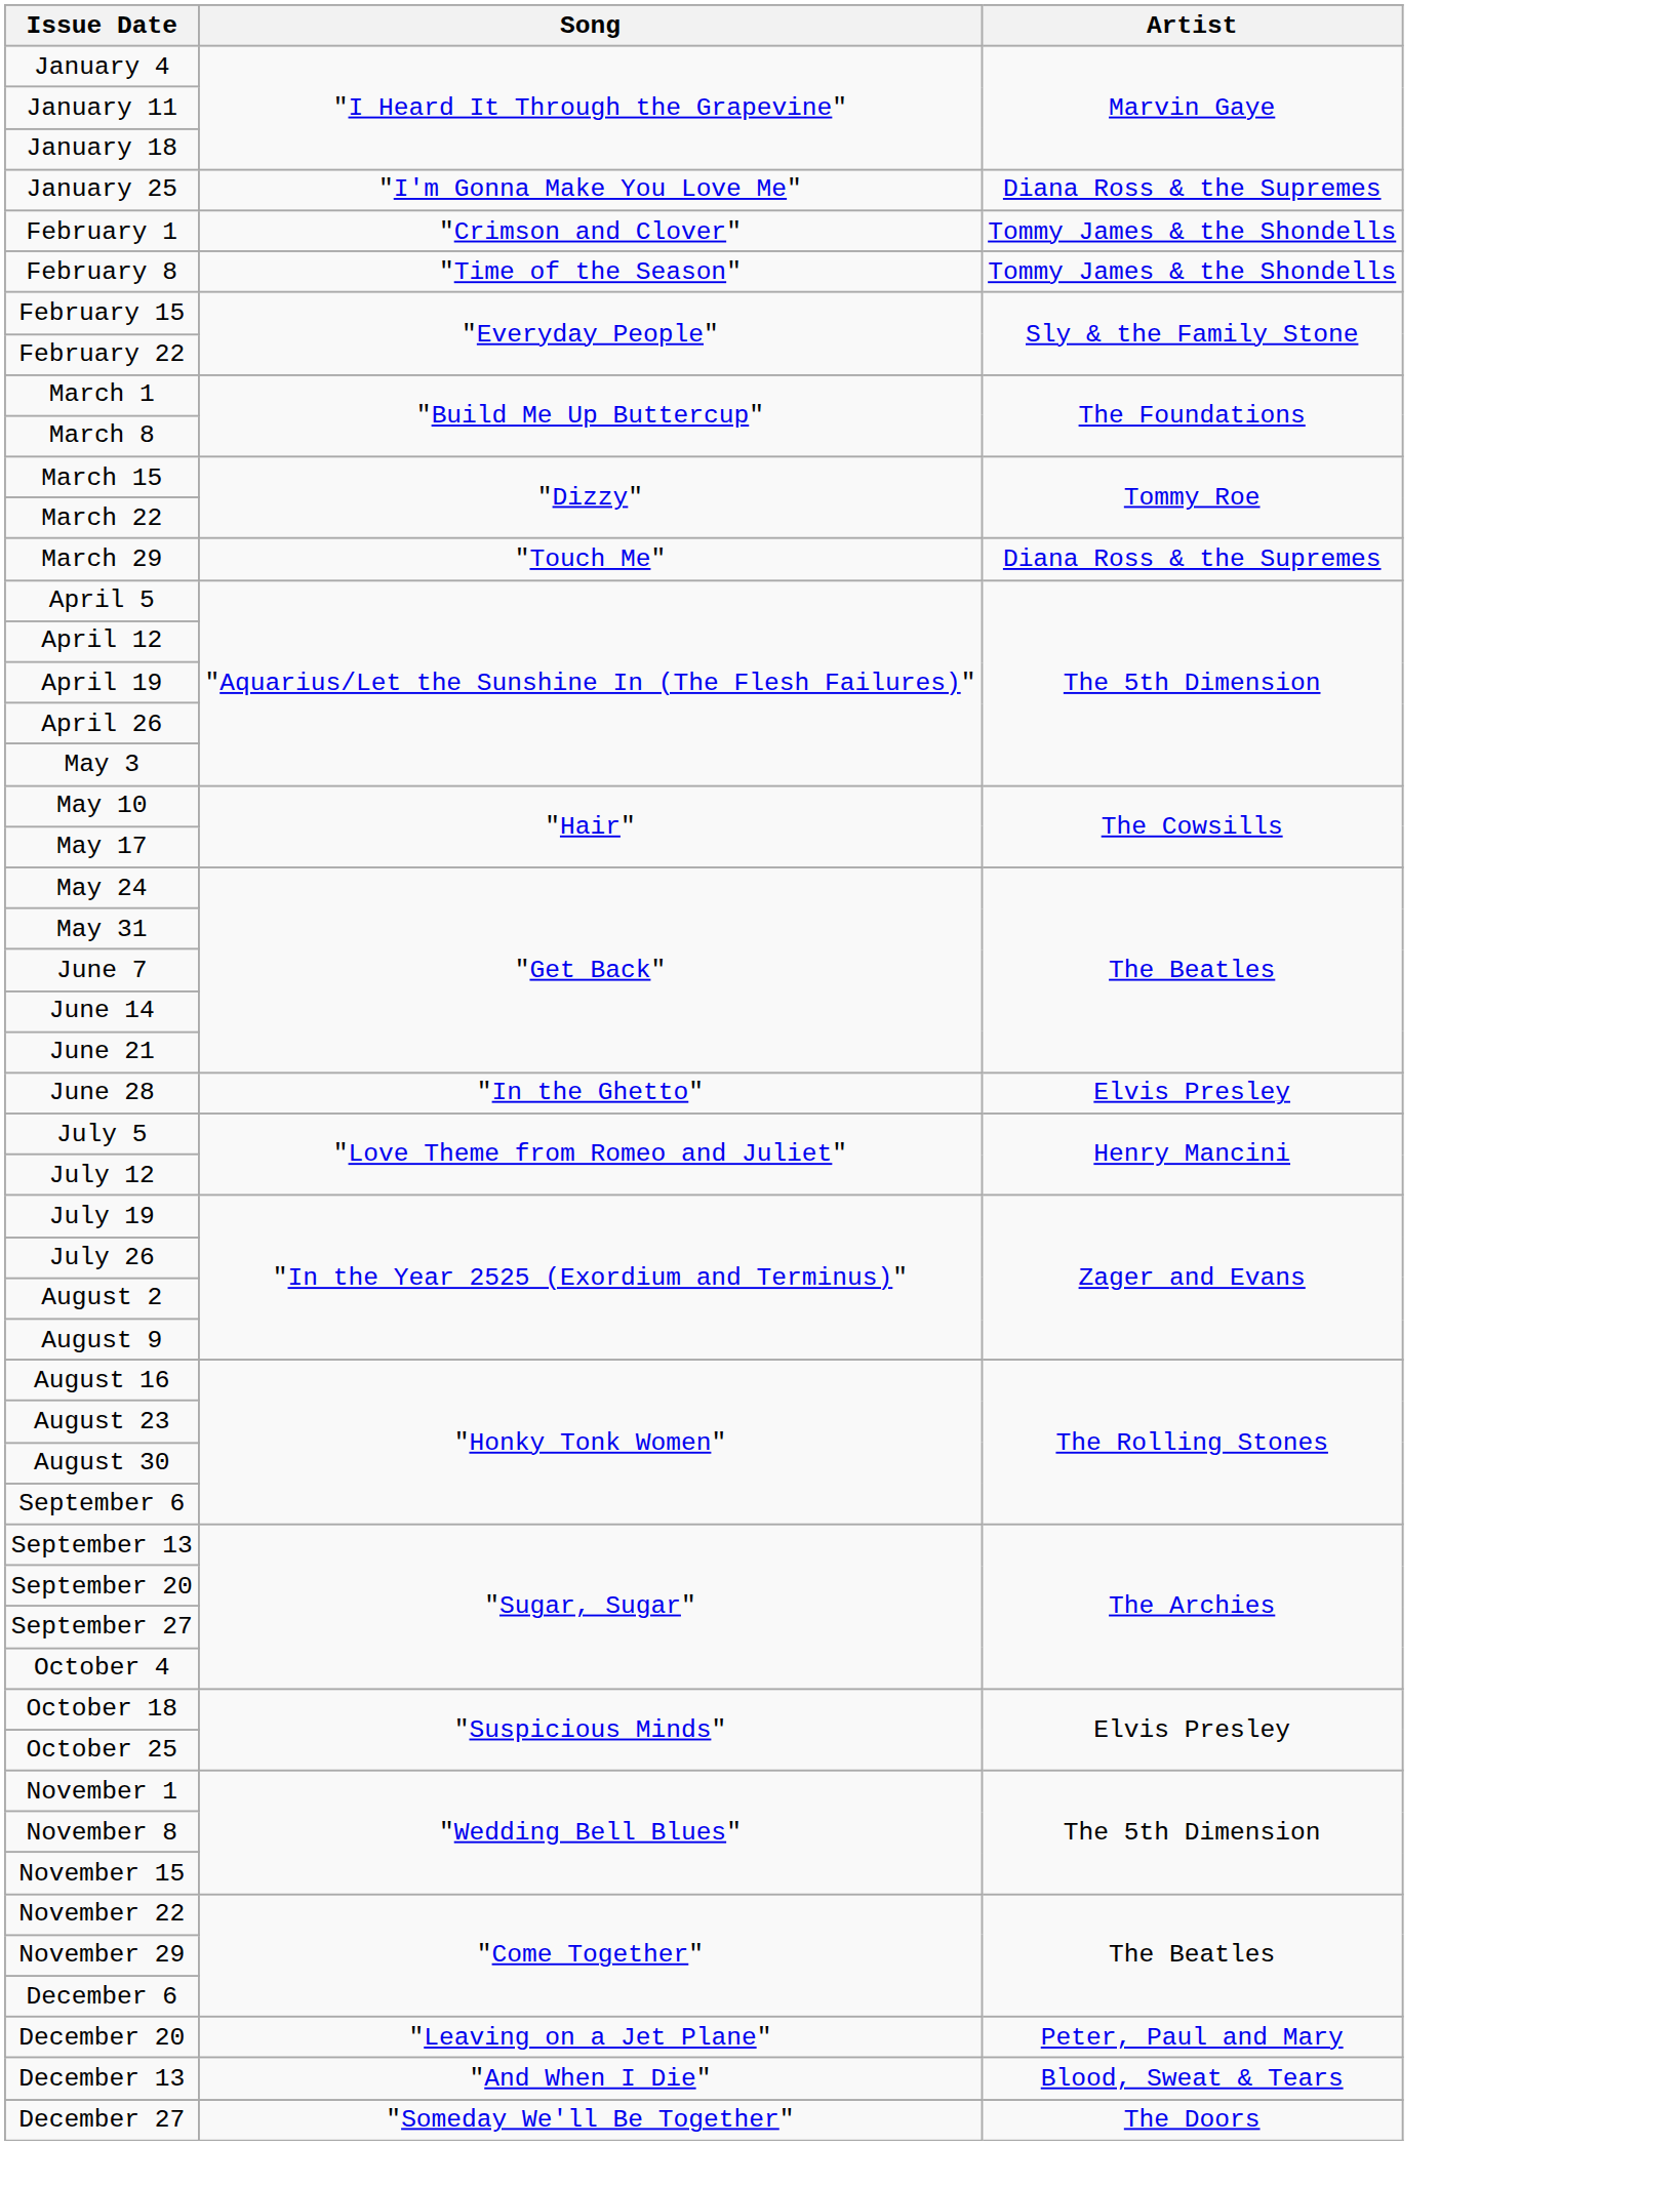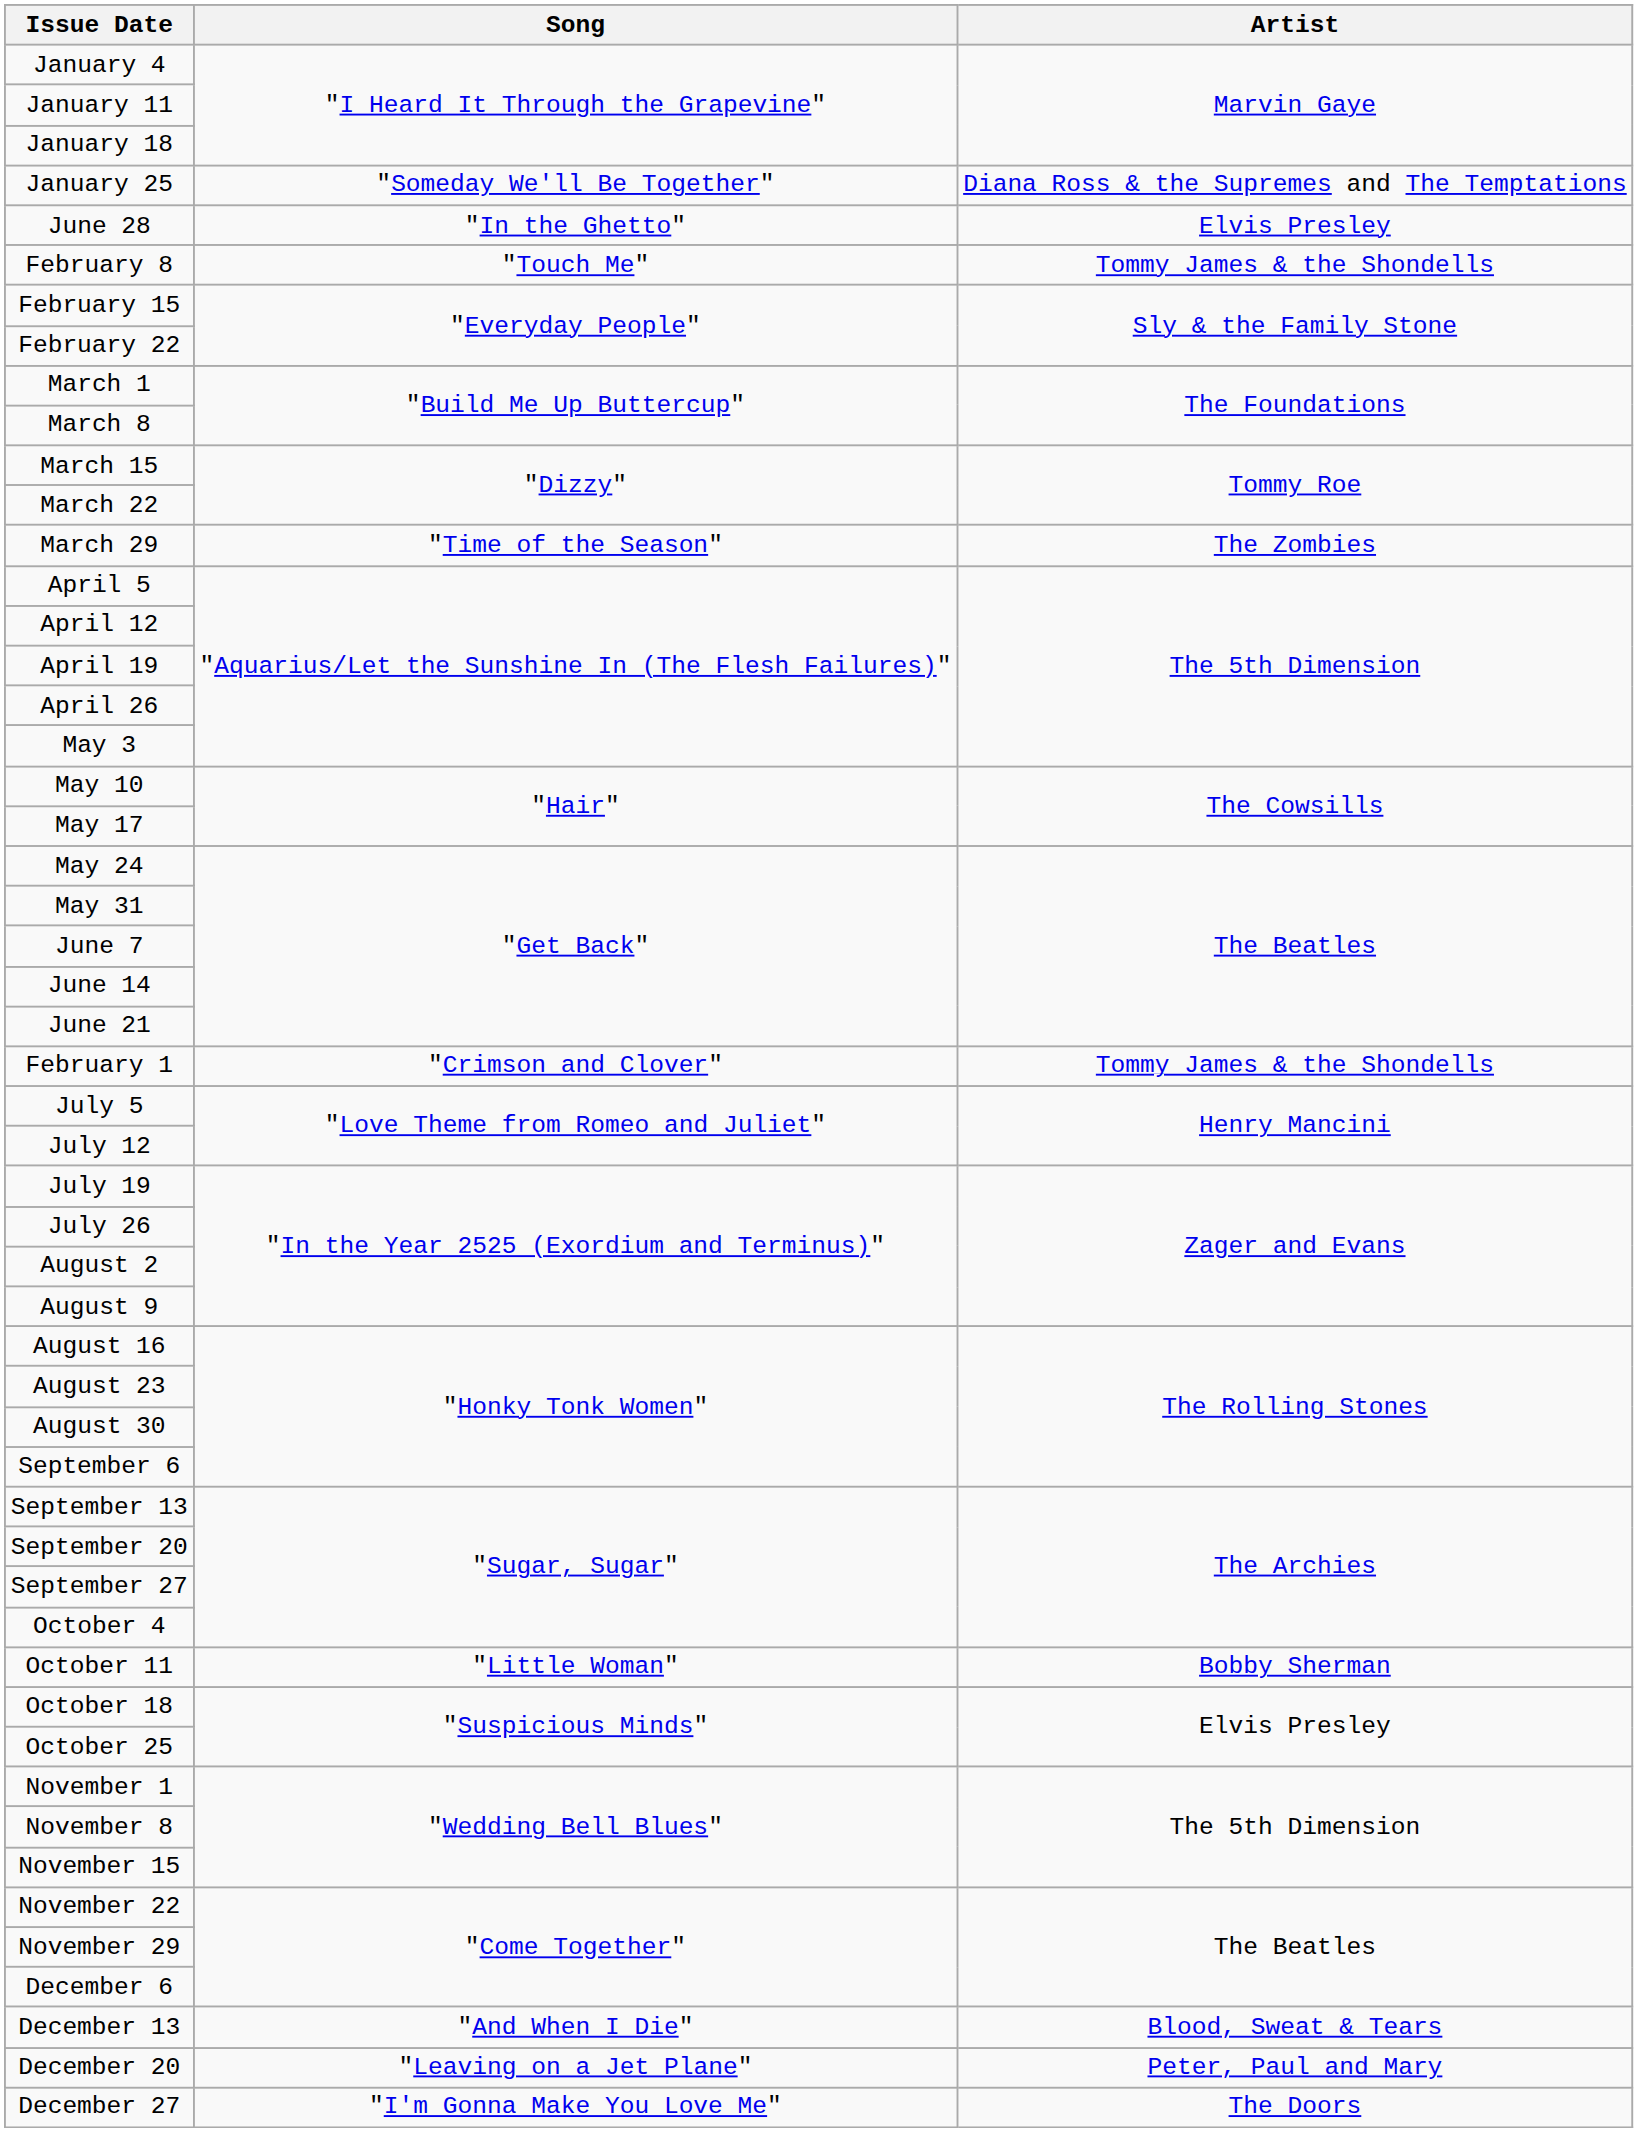January 25 | Song: "I'm Gonna Make You Love Me" -> "Someday We'll Be Together"
January 25 | Artist: Diana Ross & the Supremes -> Diana Ross & the Supremes and The Temptations
rows swapped: February 1 <-> June 28
February 8 | Song: "Time of the Season" -> "Touch Me"
March 29 | Song: "Touch Me" -> "Time of the Season"
March 29 | Artist: Diana Ross & the Supremes -> The Zombies
+ row: October 11 | "Little Woman" | Bobby Sherman
rows swapped: December 13 <-> December 20
December 27 | Song: "Someday We'll Be Together" -> "I'm Gonna Make You Love Me"
